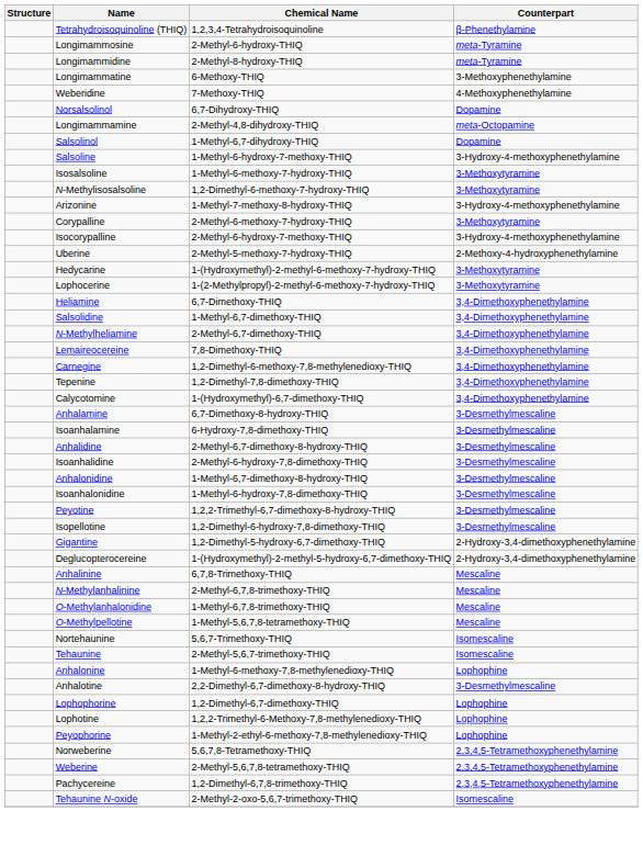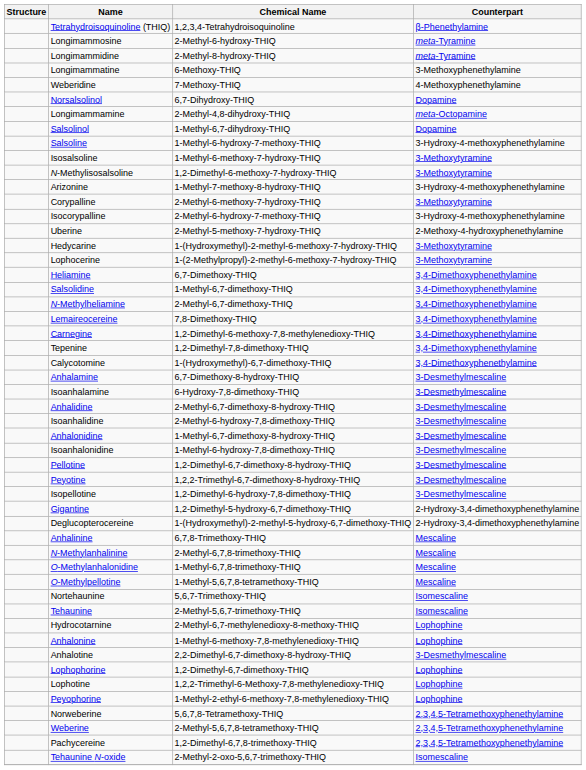+ row: Pellotine | 1,2-Dimethyl-6,7-dimethoxy-8-hydroxy-THIQ | 3-Desmethylmescaline
+ row: Hydrocotarnine | 2-Methyl-6,7-methylenedioxy-8-methoxy-THIQ | Lophophine
